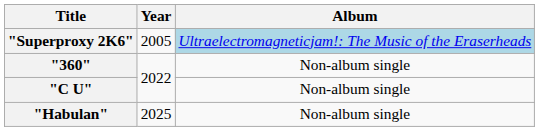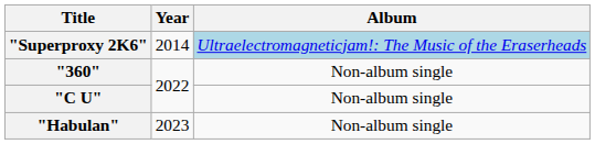"Superproxy 2K6" | Year: 2005 -> 2014
"Habulan" | Year: 2025 -> 2023
